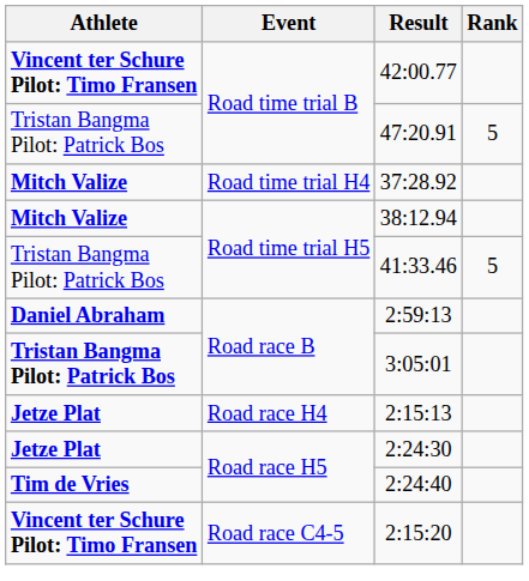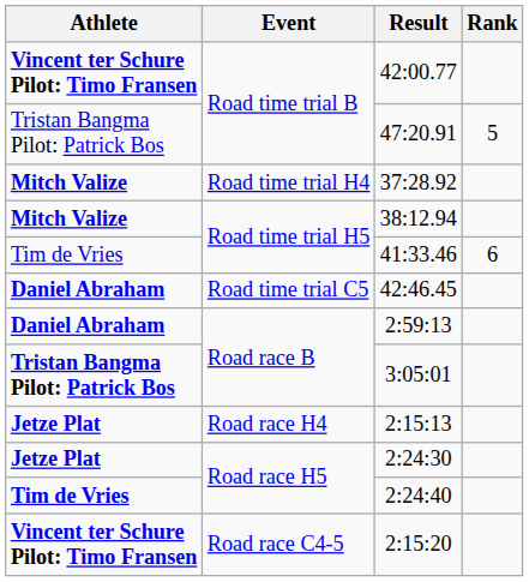41:33.46 | Athlete: Tristan Bangma Pilot: Patrick Bos -> Tim de Vries
41:33.46 | Rank: 5 -> 6
+ row: Daniel Abraham | Road time trial C5 | 42:46.45
